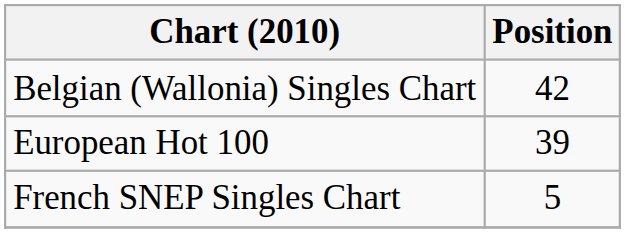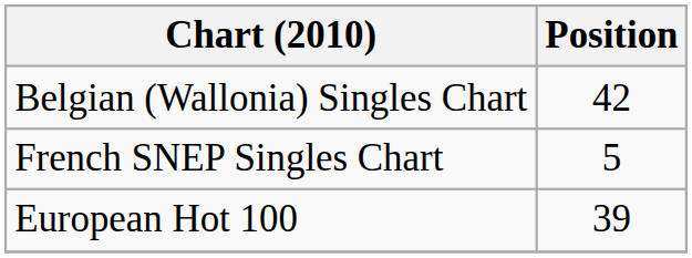rows swapped: European Hot 100 <-> French SNEP Singles Chart
